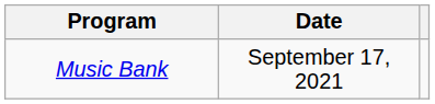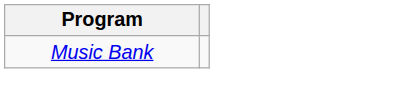- column: Date | September 17, 2021
